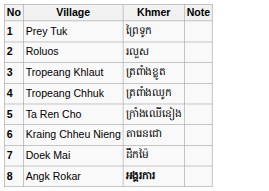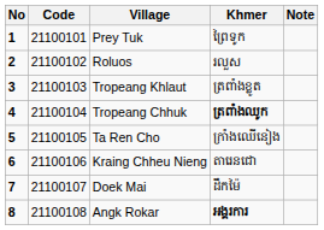+ column: Code | 21100101 | 21100102 | 21100103 | 21100104 | 21100105 | 21100106 | 21100107 | 21100108
Tropeang Chhuk | Khmer: normal -> bold
